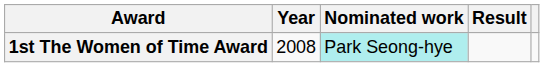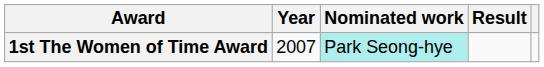1st The Women of Time Award | Year: 2008 -> 2007
